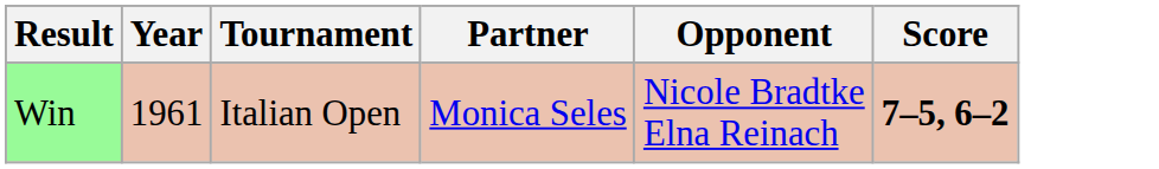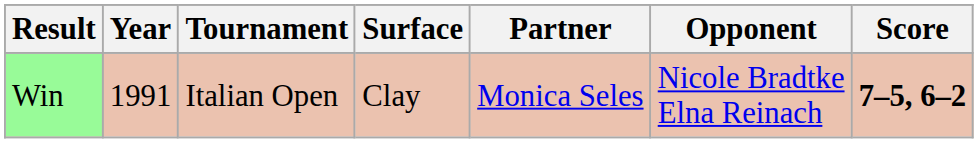+ column: Surface | Clay
Win | Year: 1961 -> 1991
